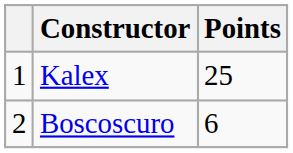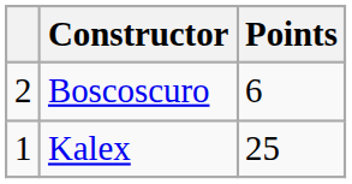rows swapped: Kalex <-> Boscoscuro
